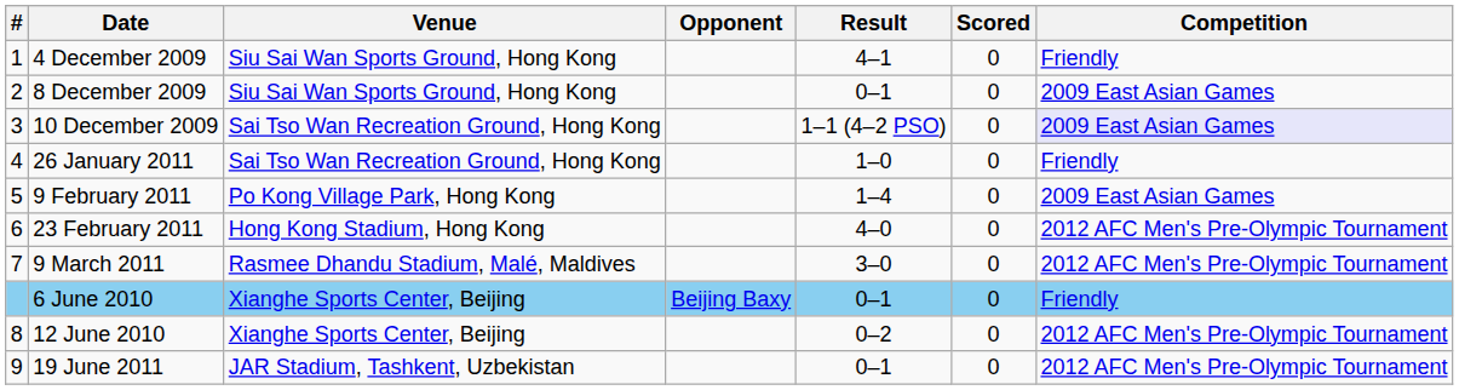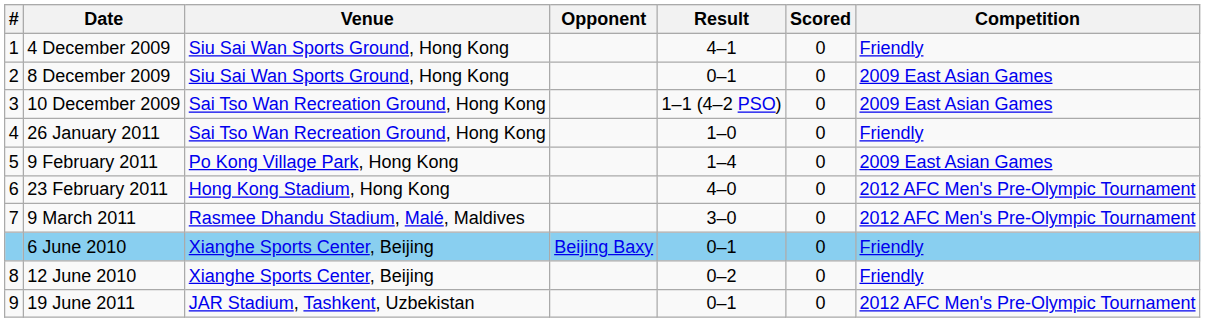10 December 2009 | Competition: lavender background -> no background
12 June 2010 | Competition: 2012 AFC Men's Pre-Olympic Tournament -> Friendly
